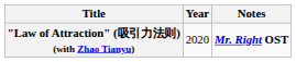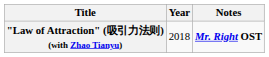"Law of Attraction" (吸引力法则) (with Zhao Tianyu) | Year: 2020 -> 2018
